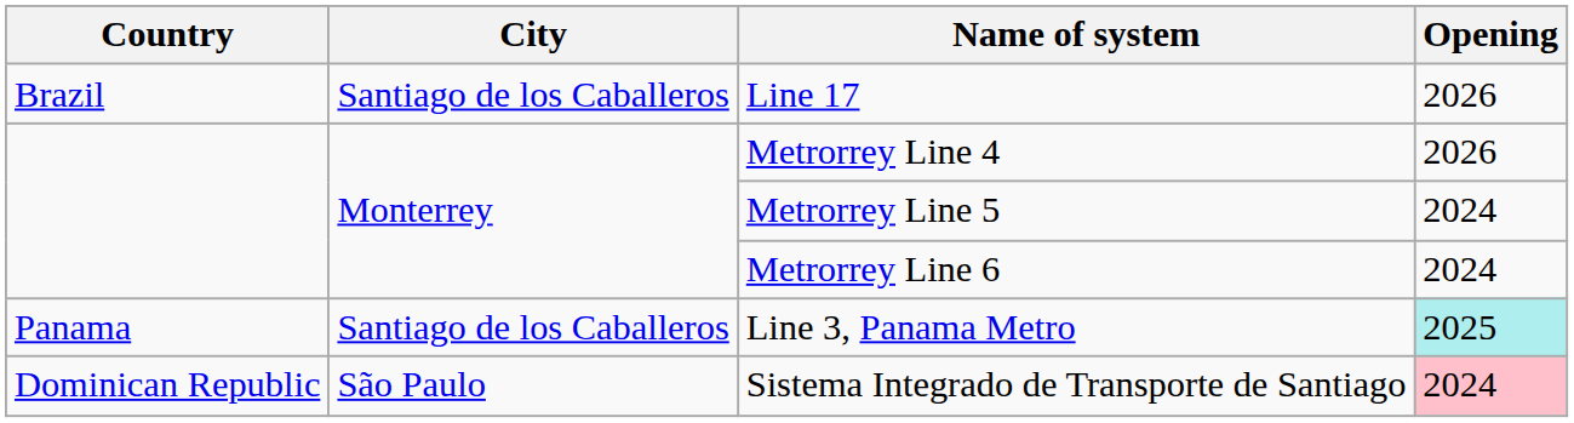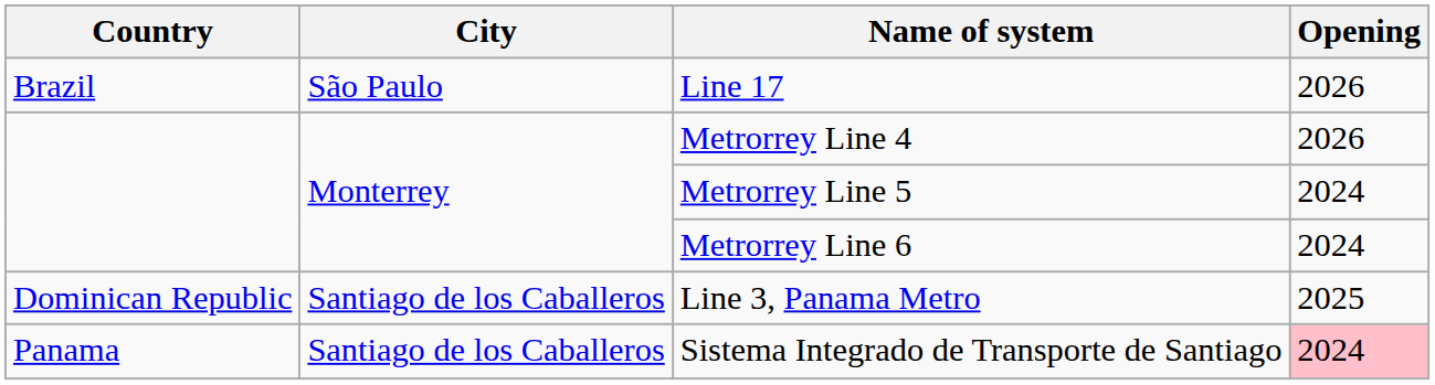Line 17 | City: Santiago de los Caballeros -> São Paulo
Line 3, Panama Metro | Country: Panama -> Dominican Republic
Line 3, Panama Metro | Opening: paleturquoise background -> no background
Sistema Integrado de Transporte de Santiago | Country: Dominican Republic -> Panama
Sistema Integrado de Transporte de Santiago | City: São Paulo -> Santiago de los Caballeros
